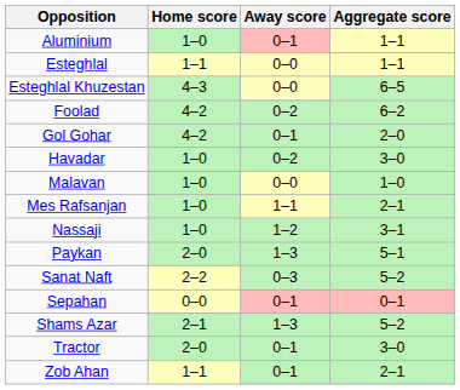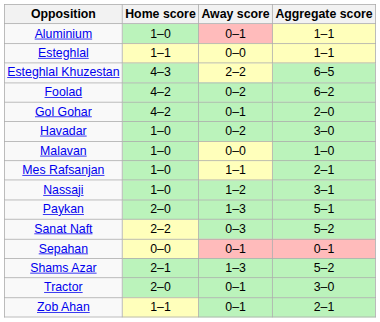Esteghlal Khuzestan | Away score: 0–0 -> 2–2
